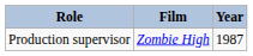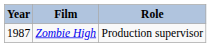columns swapped: Year <-> Role
